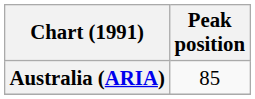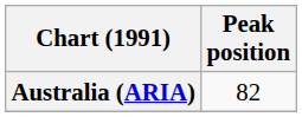Australia (ARIA) | Peak position: 85 -> 82
